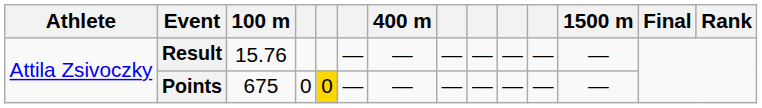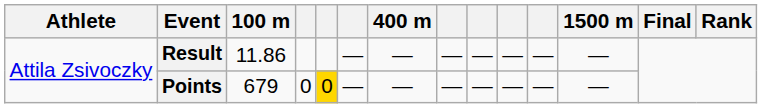Result | 100 m: 15.76 -> 11.86
Points | 100 m: 675 -> 679
